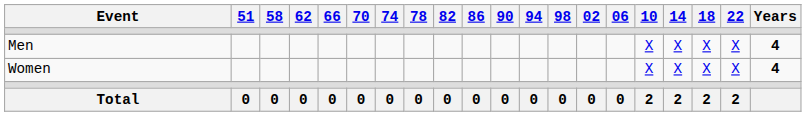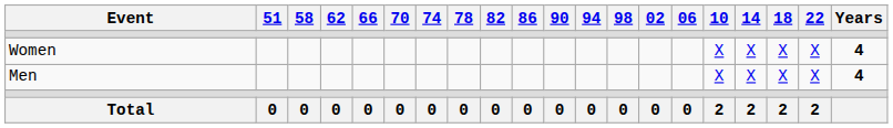rows swapped: Men <-> Women
